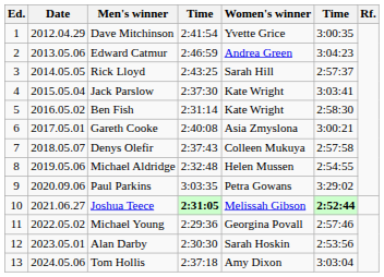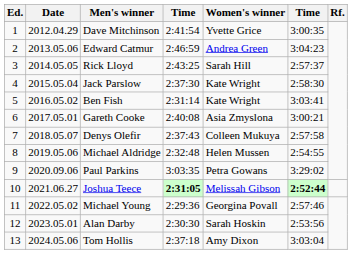Jack Parslow | column 6: 3:03:41 -> 2:58:30
Ben Fish | column 6: 2:58:30 -> 3:03:41
